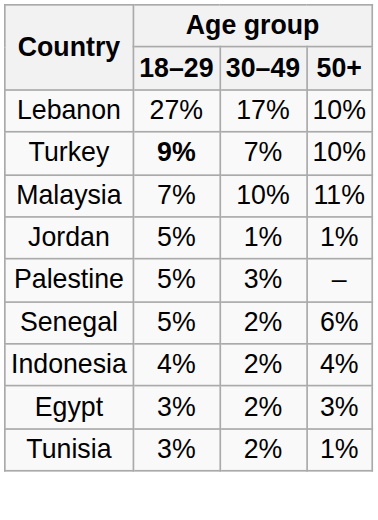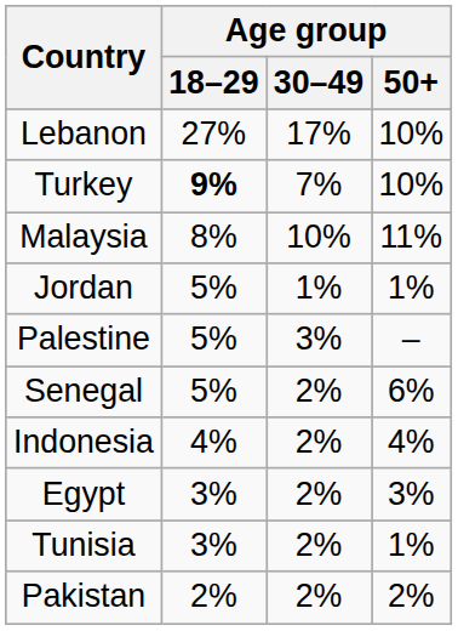Malaysia | Age group / 18–29: 7% -> 8%
+ row: Pakistan | 2% | 2% | 2%
